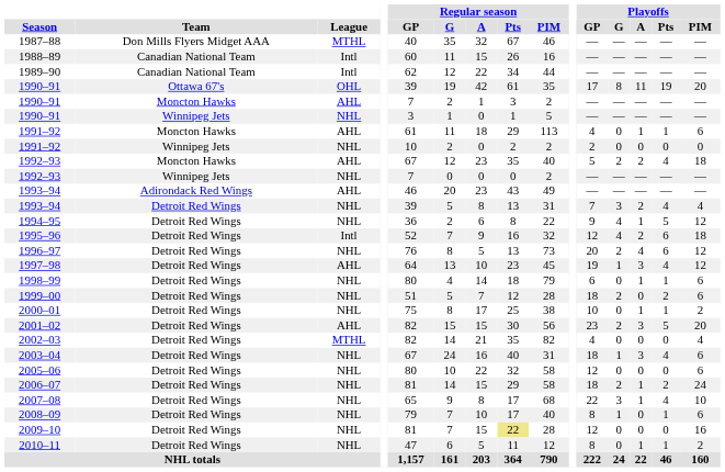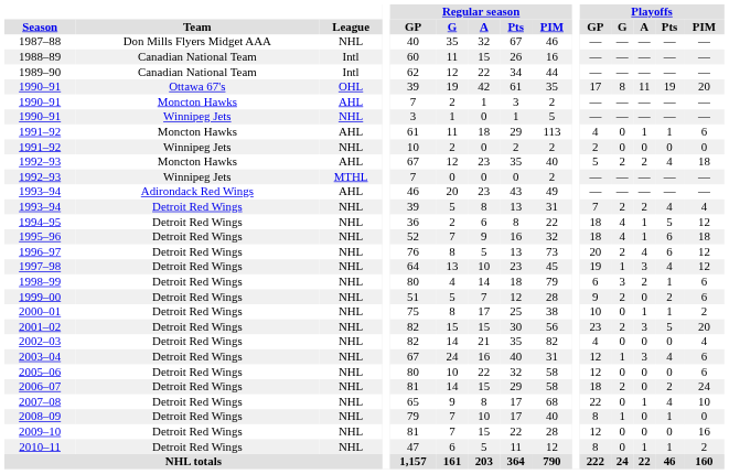1987–88 | League: MTHL -> NHL
1992–93 / Winnipeg Jets | League: NHL -> MTHL
1993–94 / Detroit Red Wings | Playoffs / G: 3 -> 2
1994–95 | Playoffs / GP: 9 -> 18
1995–96 | League: Intl -> NHL
1995–96 | Playoffs / GP: 12 -> 18
1995–96 | Playoffs / A: 2 -> 1
1997–98 | League: AHL -> NHL
1998–99 | Playoffs / G: 0 -> 3
1998–99 | Playoffs / A: 1 -> 2
1999–00 | Playoffs / GP: 18 -> 9
2001–02 | League: AHL -> NHL
2002–03 | League: MTHL -> NHL
2003–04 | Playoffs / GP: 18 -> 12
2006–07 | Playoffs / A: 1 -> 0
2007–08 | Playoffs / G: 3 -> 0
2008–09 | Playoffs / PIM: 6 -> 0
2009–10 | Regular season / Pts: khaki background -> no background
